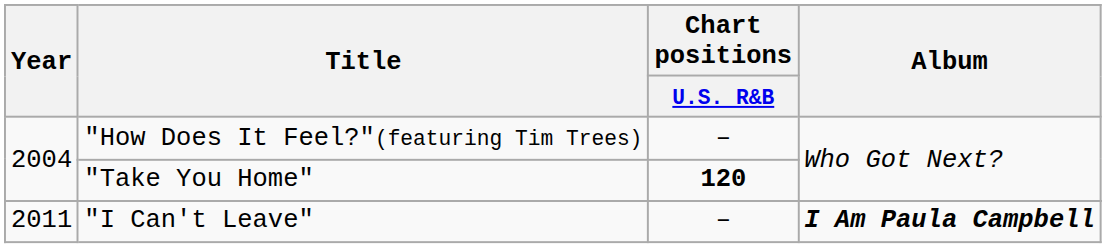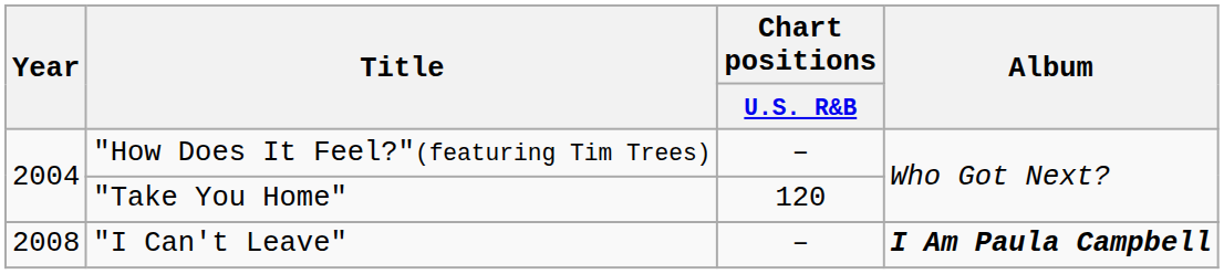"Take You Home" | Chart positions / U.S. R&B: bold -> normal
"I Can't Leave" | Year: 2011 -> 2008
